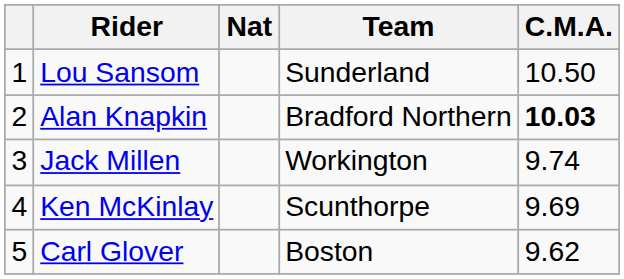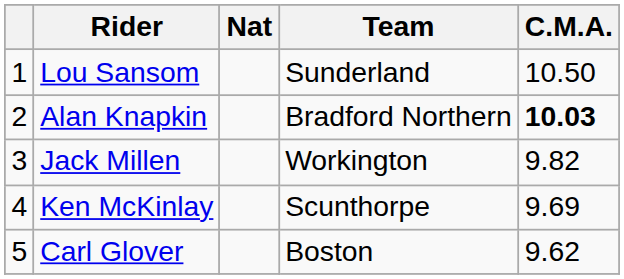Jack Millen | C.M.A.: 9.74 -> 9.82
